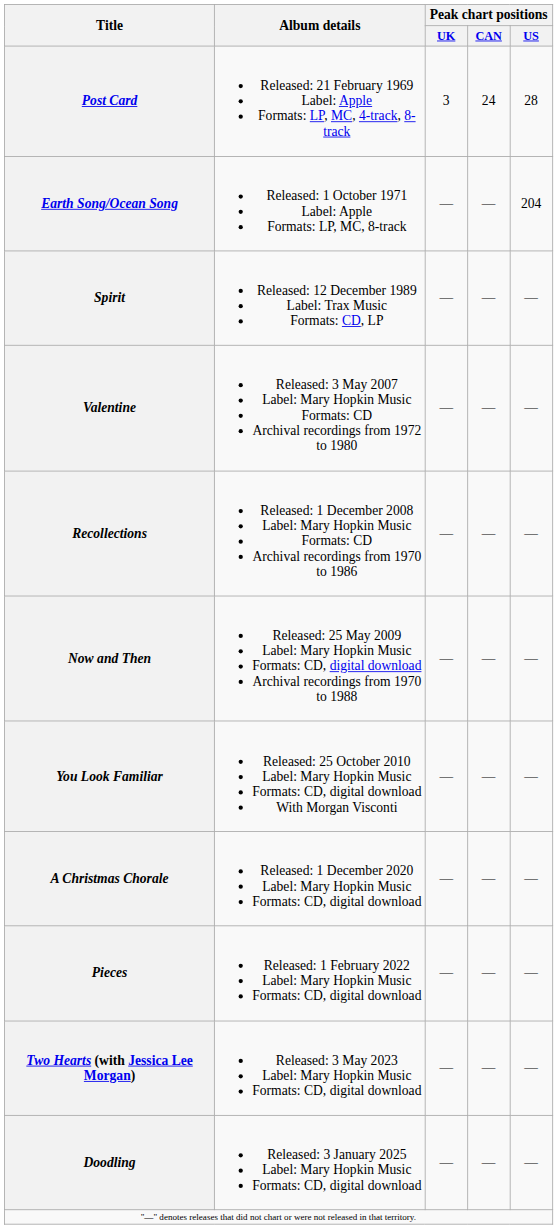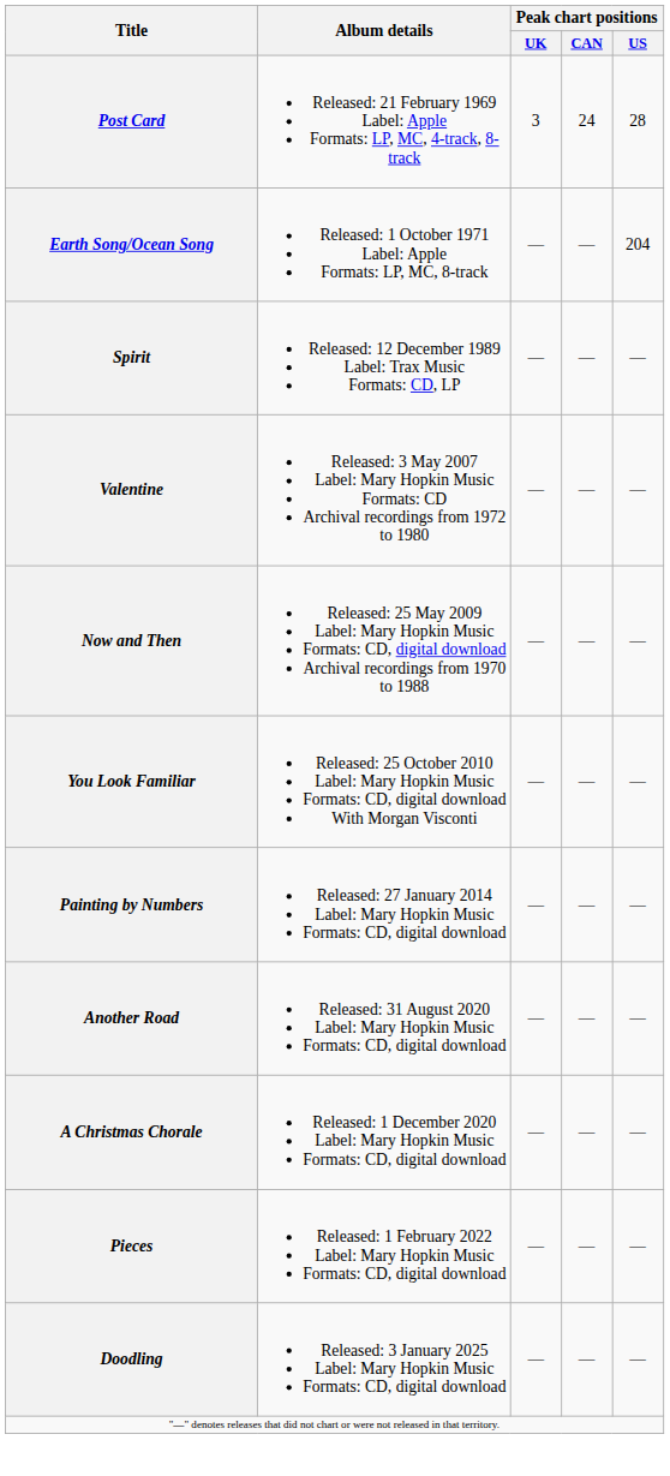- row: Recollections | Released: 1 December 2008 Label: Mary Hopkin Music Formats: CD Archival recordings from 1970 to 1986 | — | — | —
+ row: Painting by Numbers | Released: 27 January 2014 Label: Mary Hopkin Music Formats: CD, digital download | — | — | —
+ row: Another Road | Released: 31 August 2020 Label: Mary Hopkin Music Formats: CD, digital download | — | — | —
- row: Two Hearts (with Jessica Lee Morgan) | Released: 3 May 2023 Label: Mary Hopkin Music Formats: CD, digital download | — | — | —
